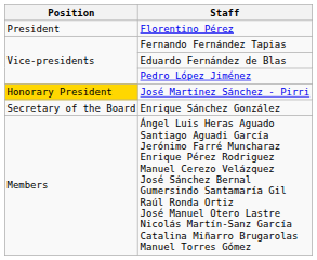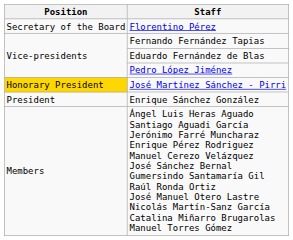Florentino Pérez | Position: President -> Secretary of the Board
Enrique Sánchez González | Position: Secretary of the Board -> President
